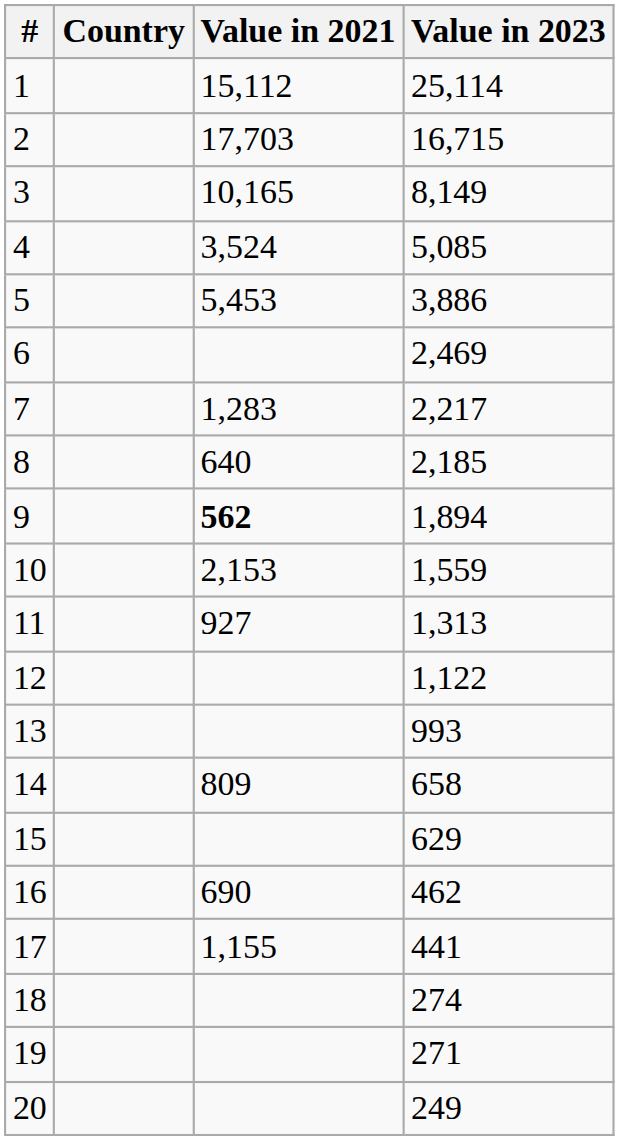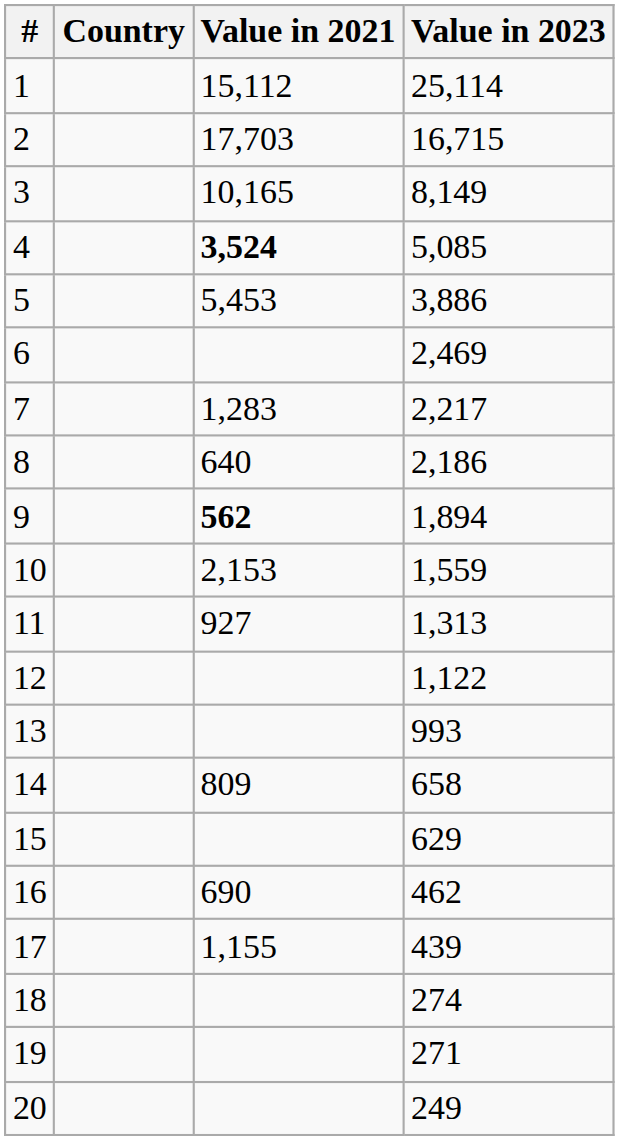4 | Value in 2021: normal -> bold
8 | Value in 2023: 2,185 -> 2,186
17 | Value in 2023: 441 -> 439
